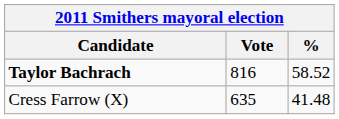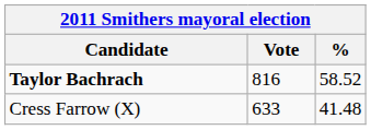Cress Farrow (X) | Vote: 635 -> 633
